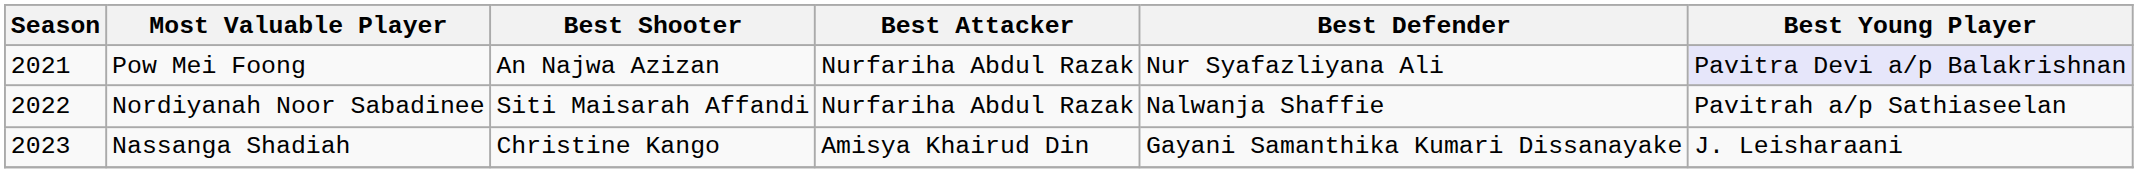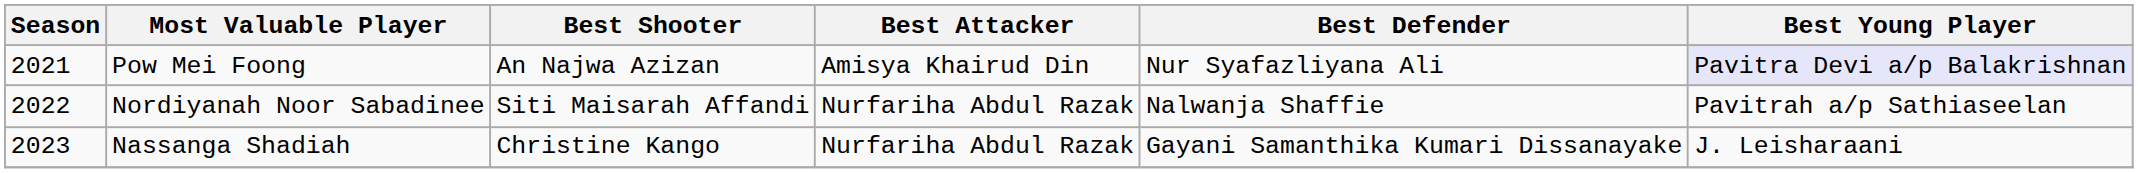Pow Mei Foong | Best Attacker: Nurfariha Abdul Razak -> Amisya Khairud Din
Nassanga Shadiah | Best Attacker: Amisya Khairud Din -> Nurfariha Abdul Razak
